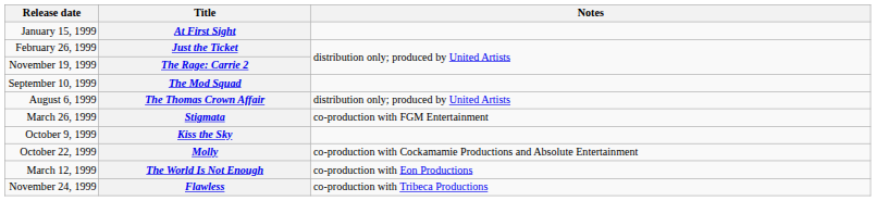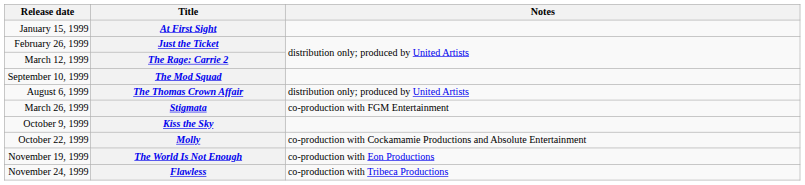The Rage: Carrie 2 | Release date: November 19, 1999 -> March 12, 1999
The World Is Not Enough | Release date: March 12, 1999 -> November 19, 1999
